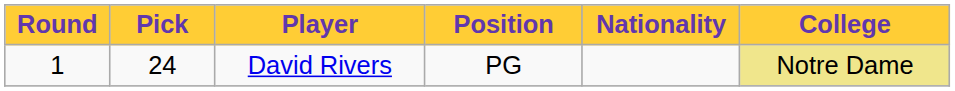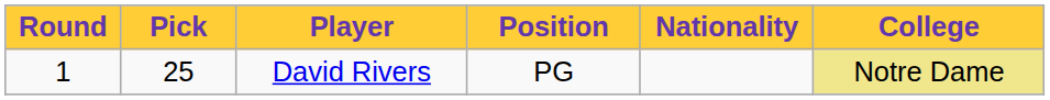David Rivers | Pick: 24 -> 25
